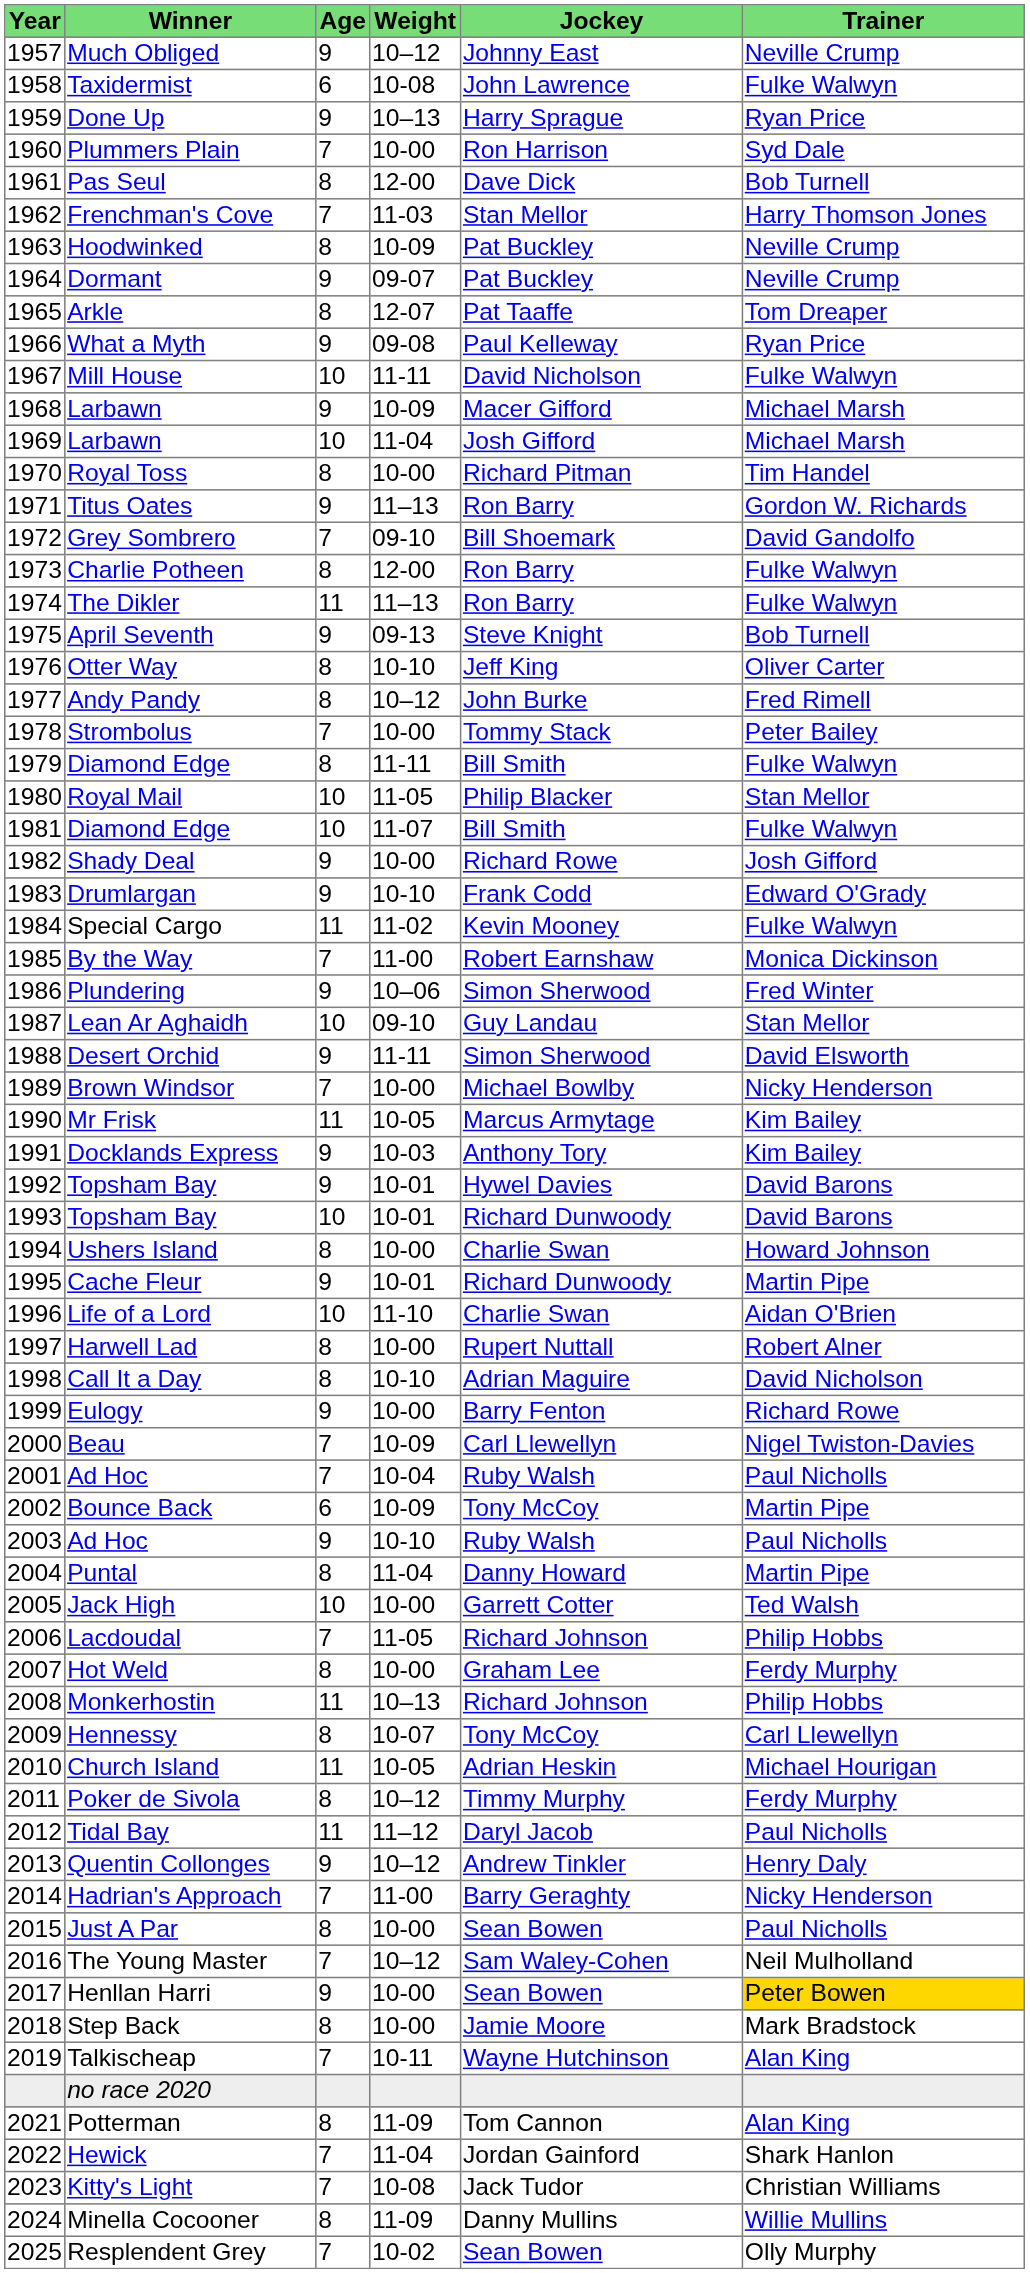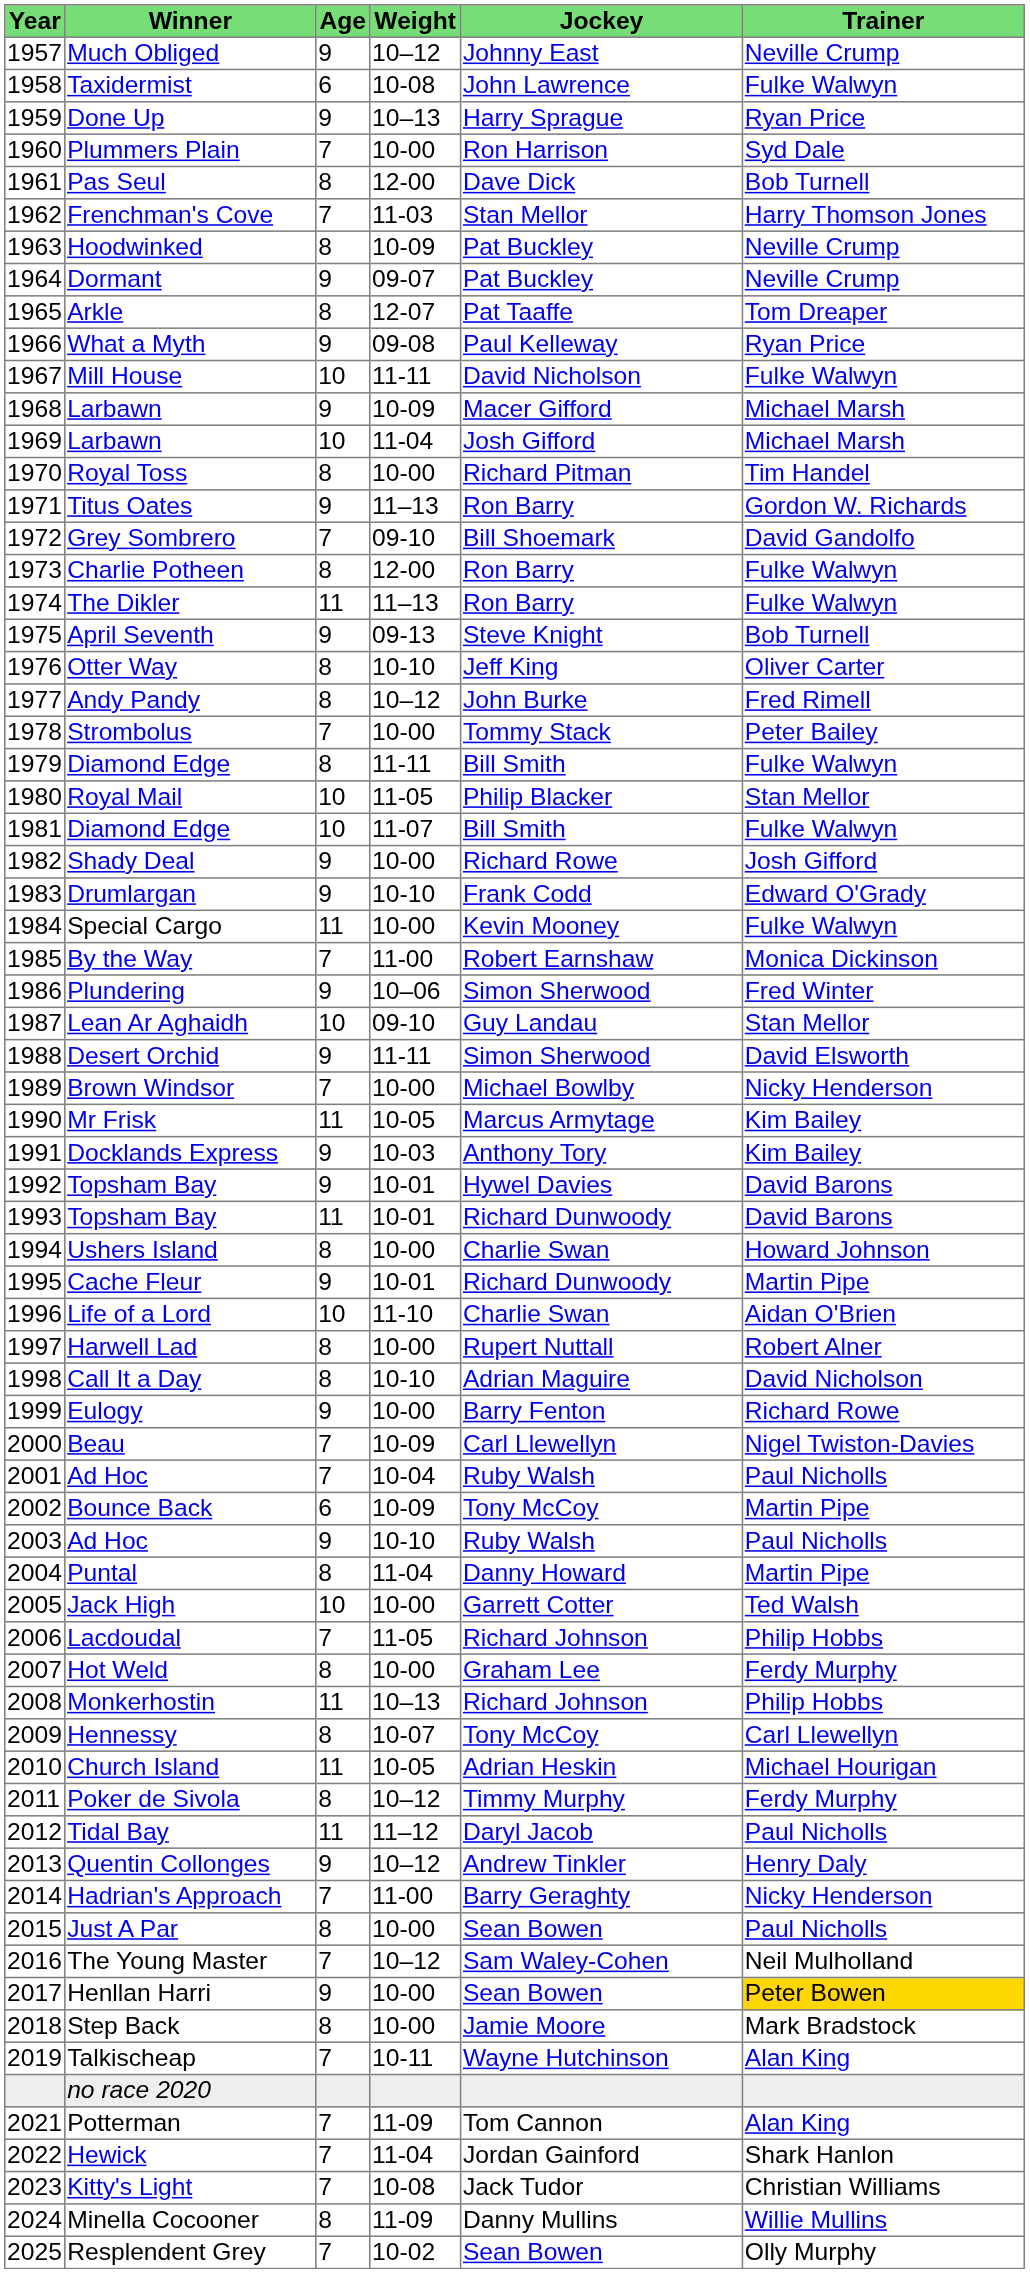Special Cargo | Weight: 11-02 -> 10-00
1993 / Topsham Bay | Age: 10 -> 11
Potterman | Age: 8 -> 7
